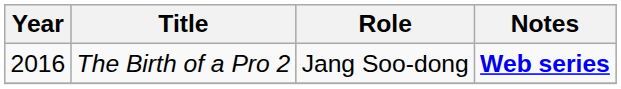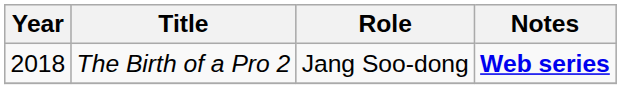The Birth of a Pro 2 | Year: 2016 -> 2018
